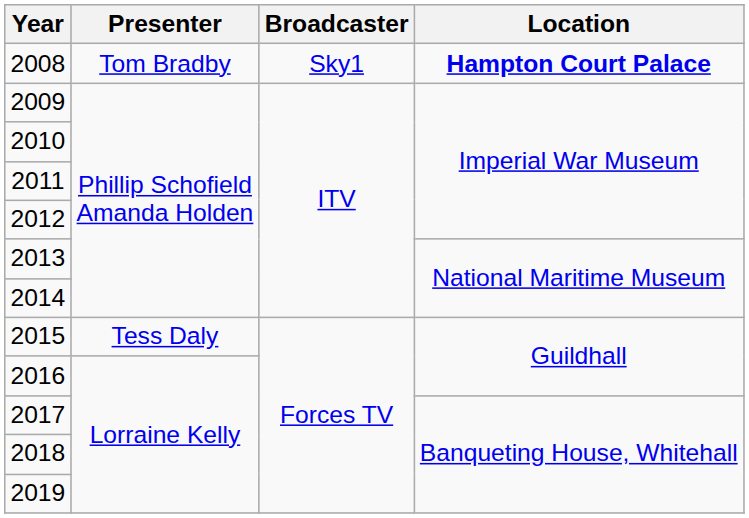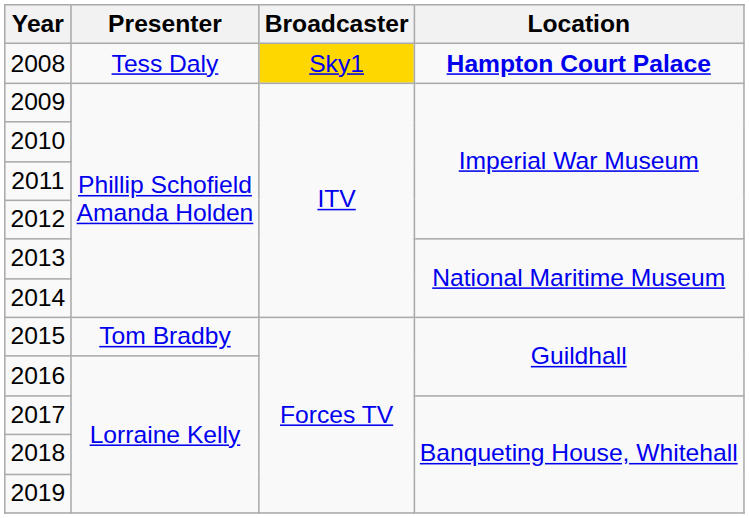2008 | Presenter: Tom Bradby -> Tess Daly
2008 | Broadcaster: no background -> gold background
2015 | Presenter: Tess Daly -> Tom Bradby
